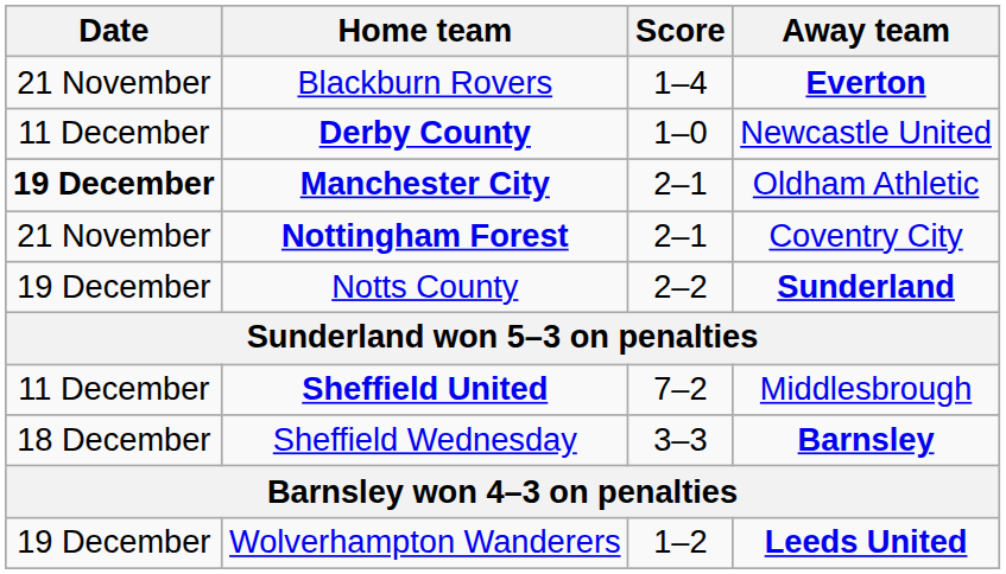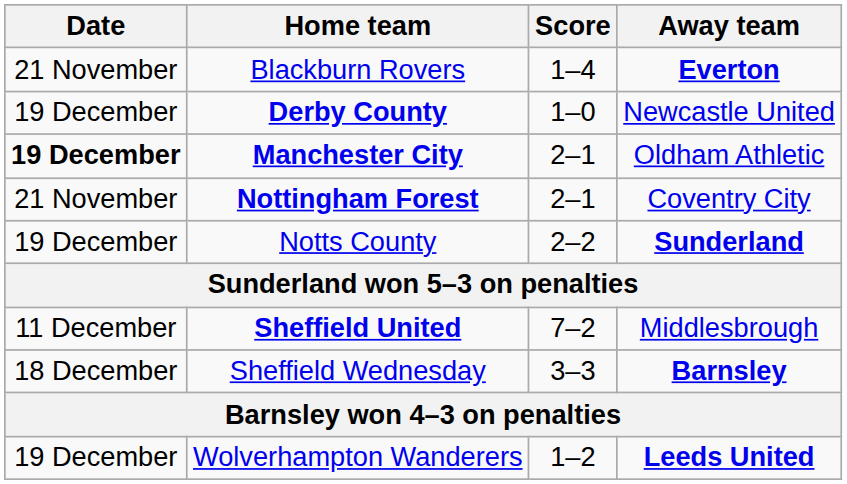Derby County | Date: 11 December -> 19 December
